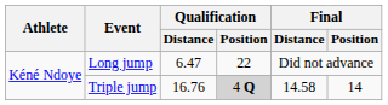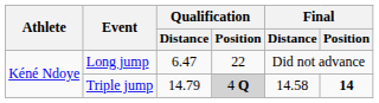Triple jump | Qualification / Distance: 16.76 -> 14.79
Triple jump | Final / Position: normal -> bold
